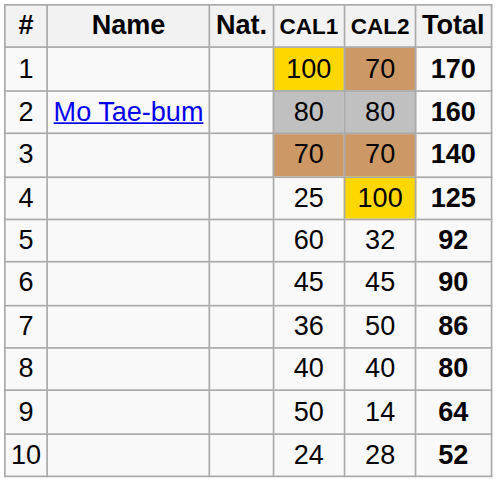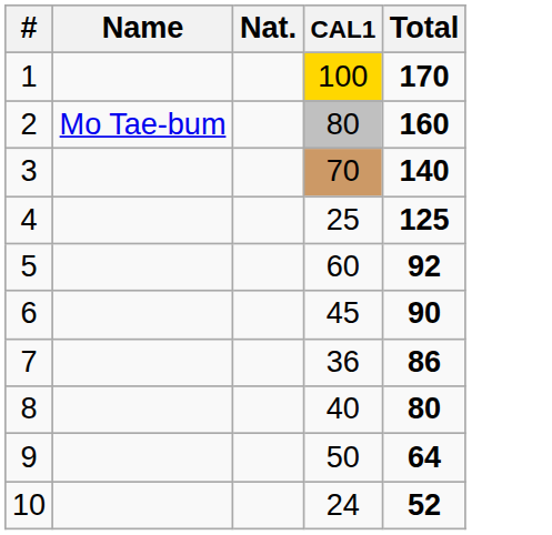- column: CAL2 | 70 | 80 | 70 | 100 | 32 | 45 | 50 | 40 | 14 | 28
